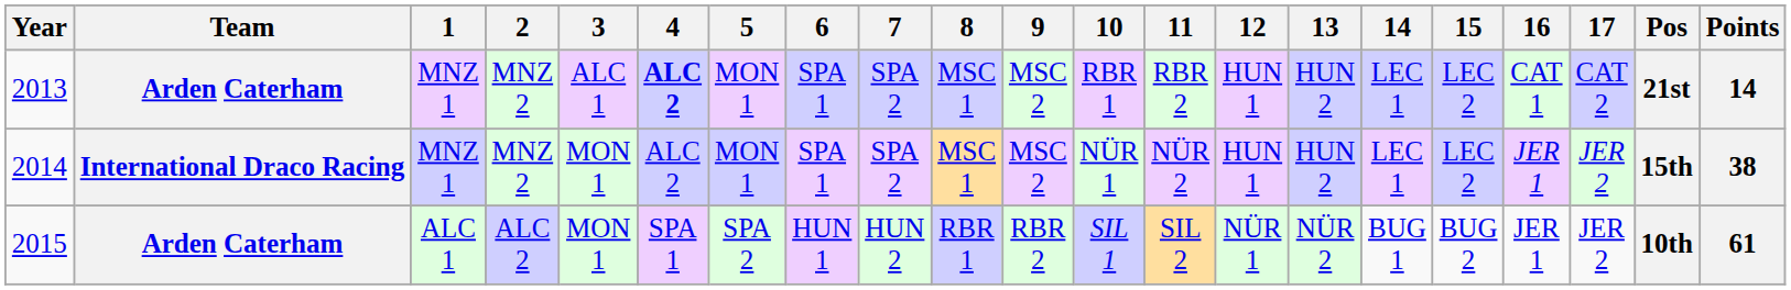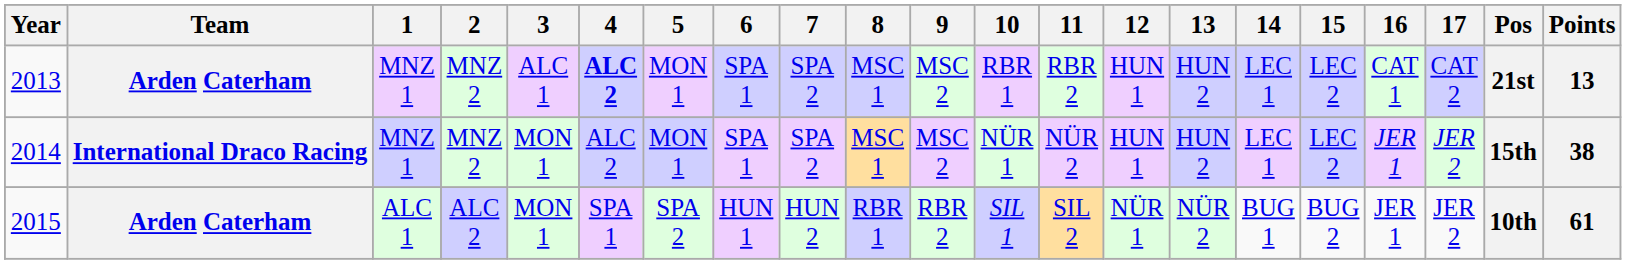2013 | Points: 14 -> 13
